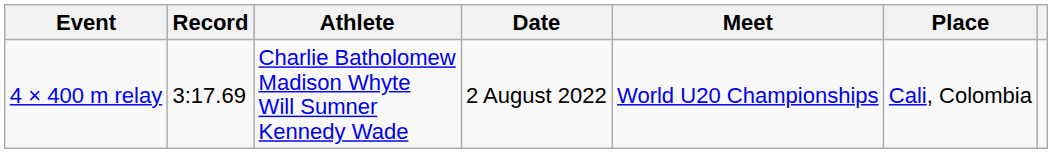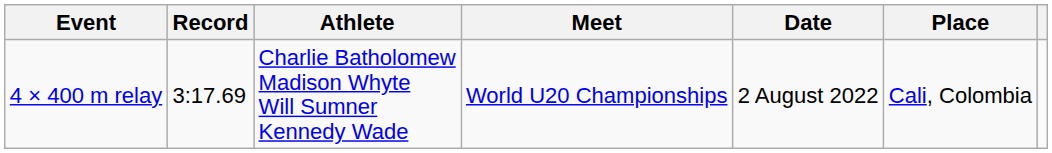columns swapped: Date <-> Meet
